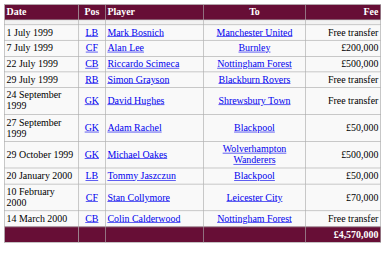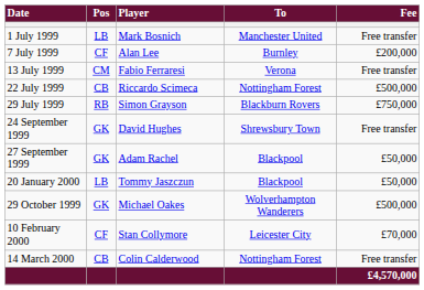+ row: 13 July 1999 | CM | Fabio Ferraresi | Verona | Free transfer
29 July 1999 | Fee: Free transfer -> £750,000
rows swapped: 29 October 1999 <-> 20 January 2000
